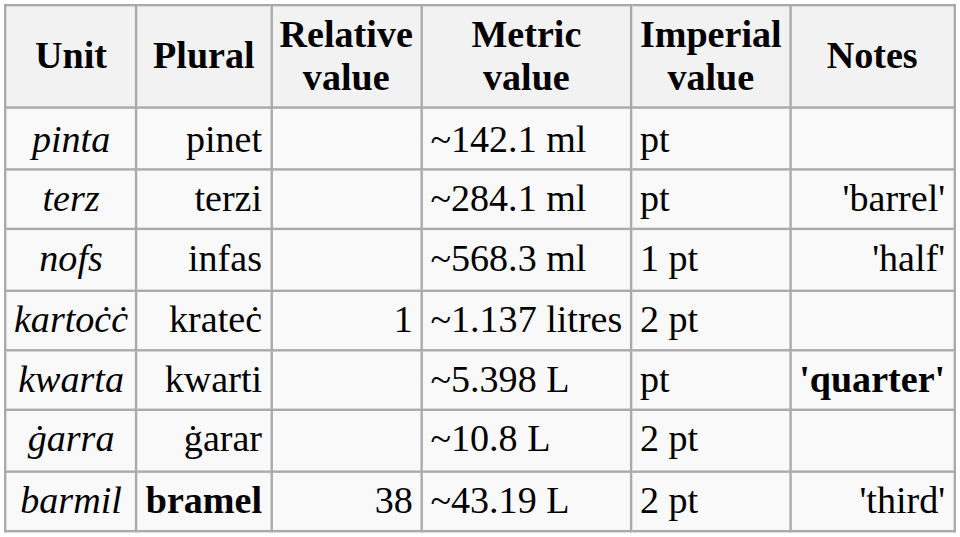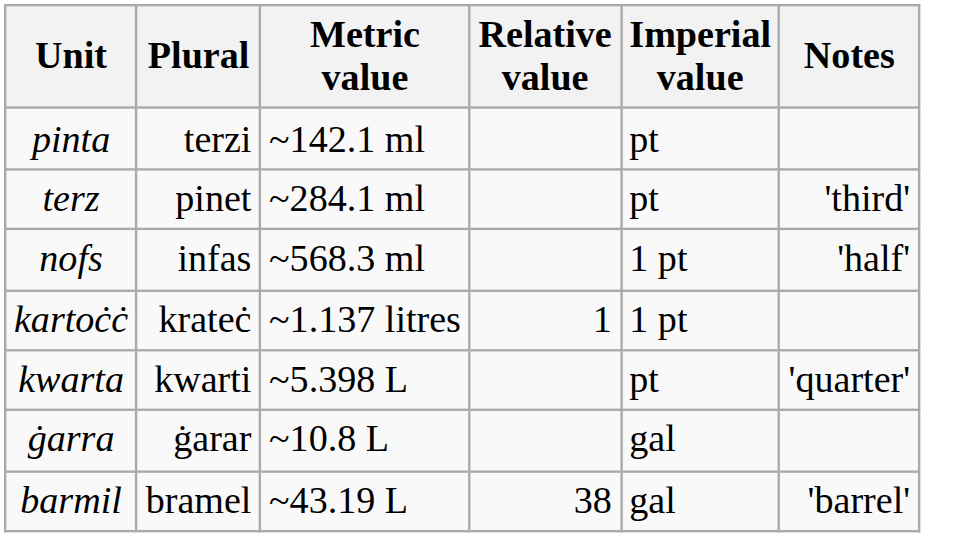columns swapped: Relative value <-> Metric value
pinta | Plural: pinet -> terzi
terz | Plural: terzi -> pinet
terz | Notes: 'barrel' -> 'third'
kartoċċ | Imperial value: 2 pt -> 1 pt
kwarta | Notes: bold -> normal
ġarra | Imperial value: 2 pt -> gal
barmil | Plural: bold -> normal
barmil | Imperial value: 2 pt -> gal
barmil | Notes: 'third' -> 'barrel'
